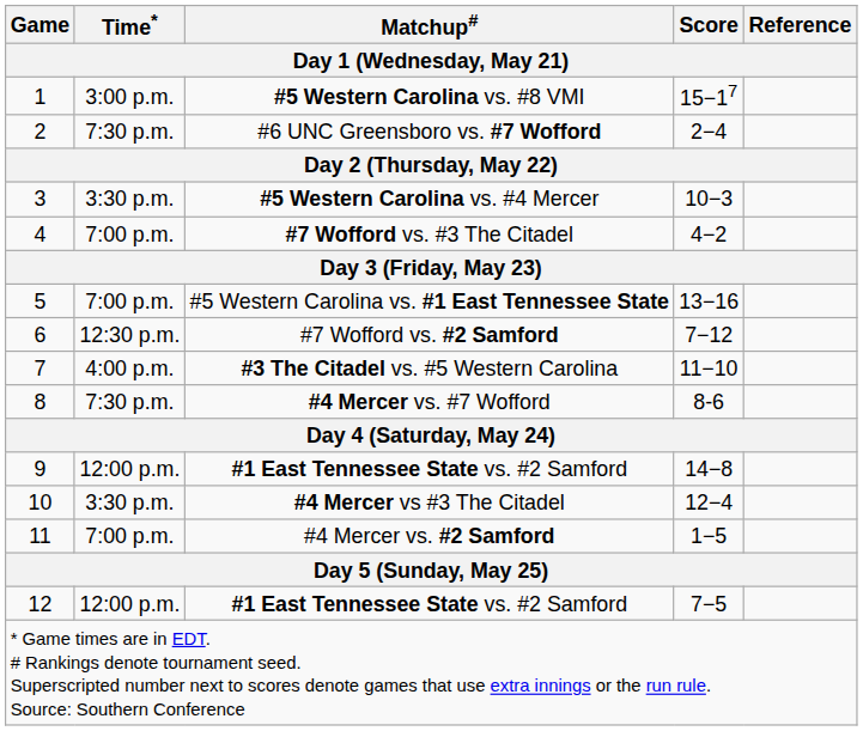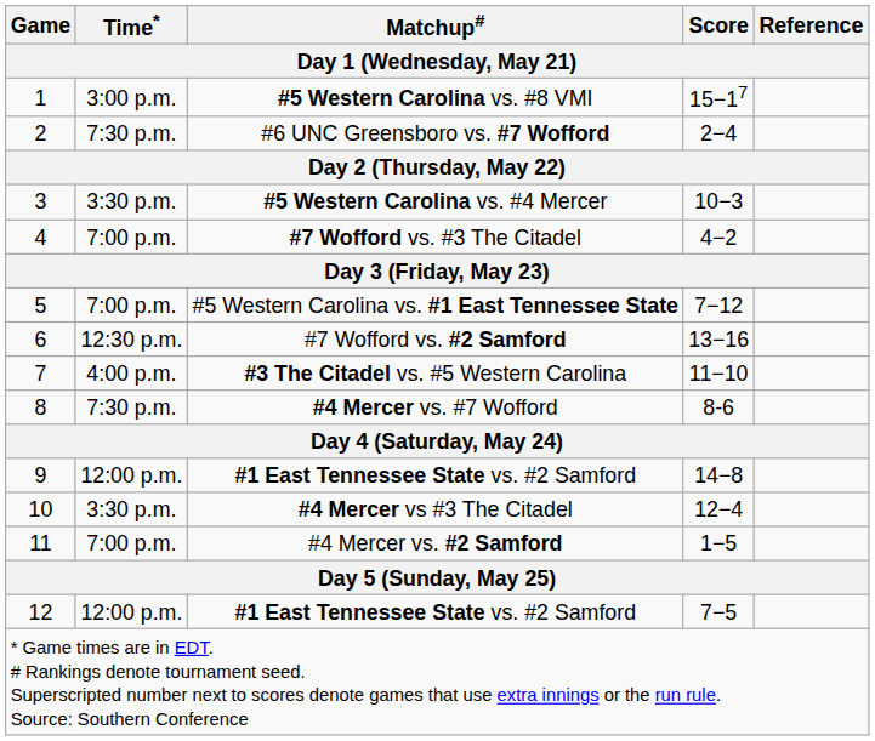#5 Western Carolina vs. #1 East Tennessee State | Score: 13−16 -> 7−12
#7 Wofford vs. #2 Samford | Score: 7−12 -> 13−16
